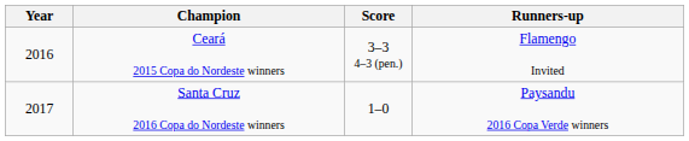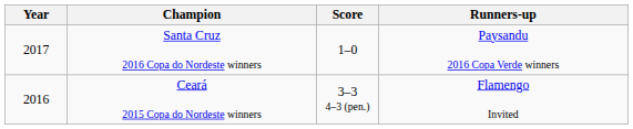rows swapped: Ceará 2015 Copa do Nordeste winners <-> Santa Cruz 2016 Copa do Nordeste winners
